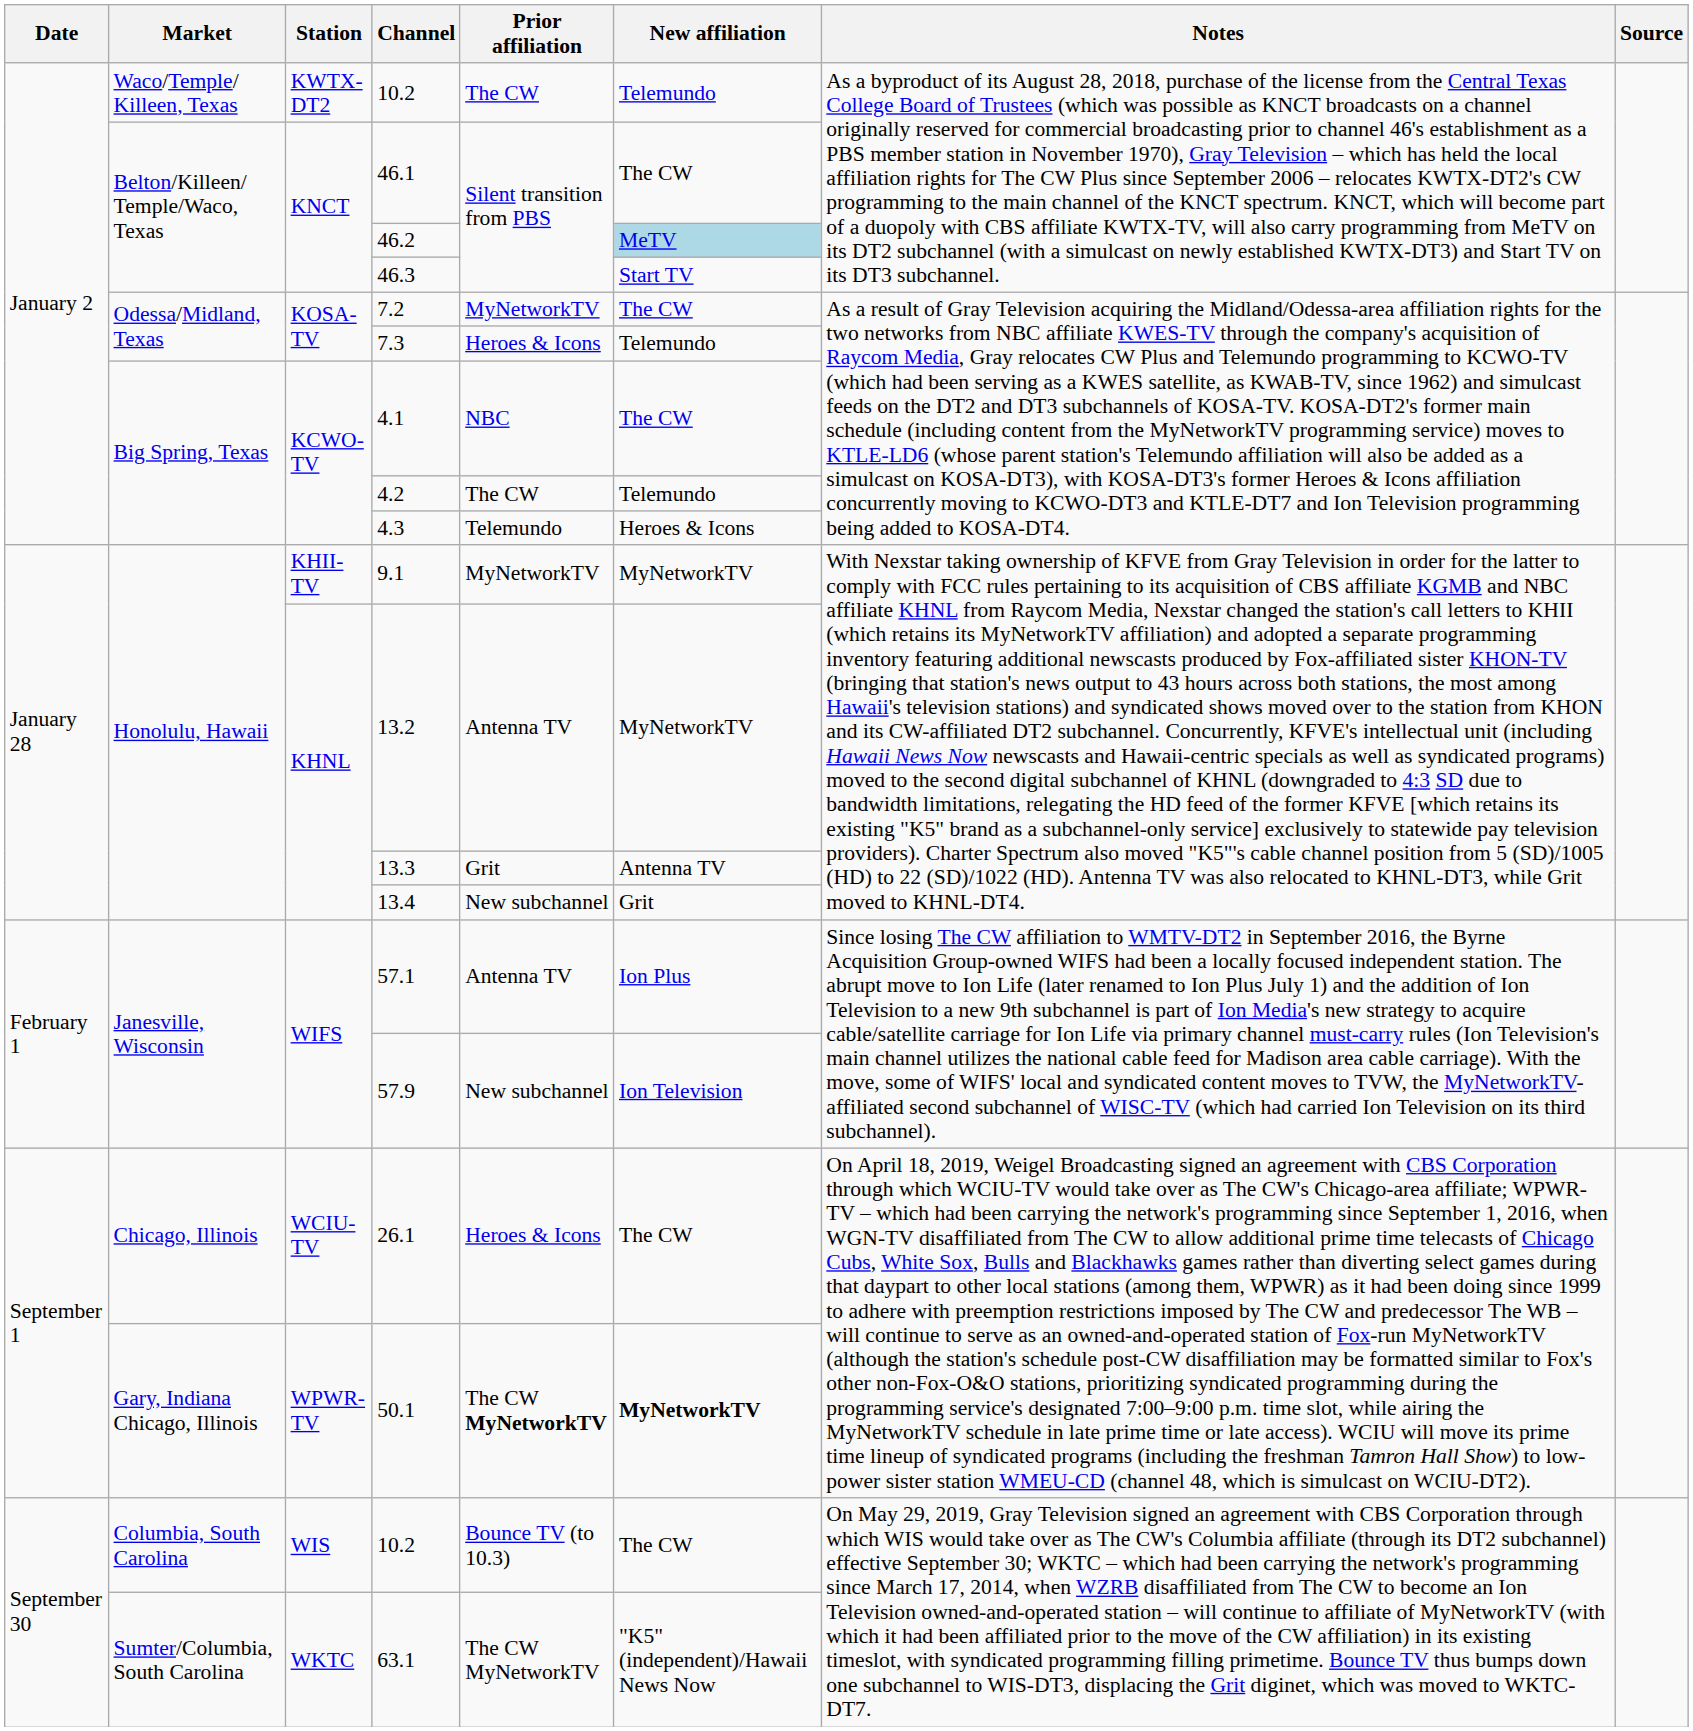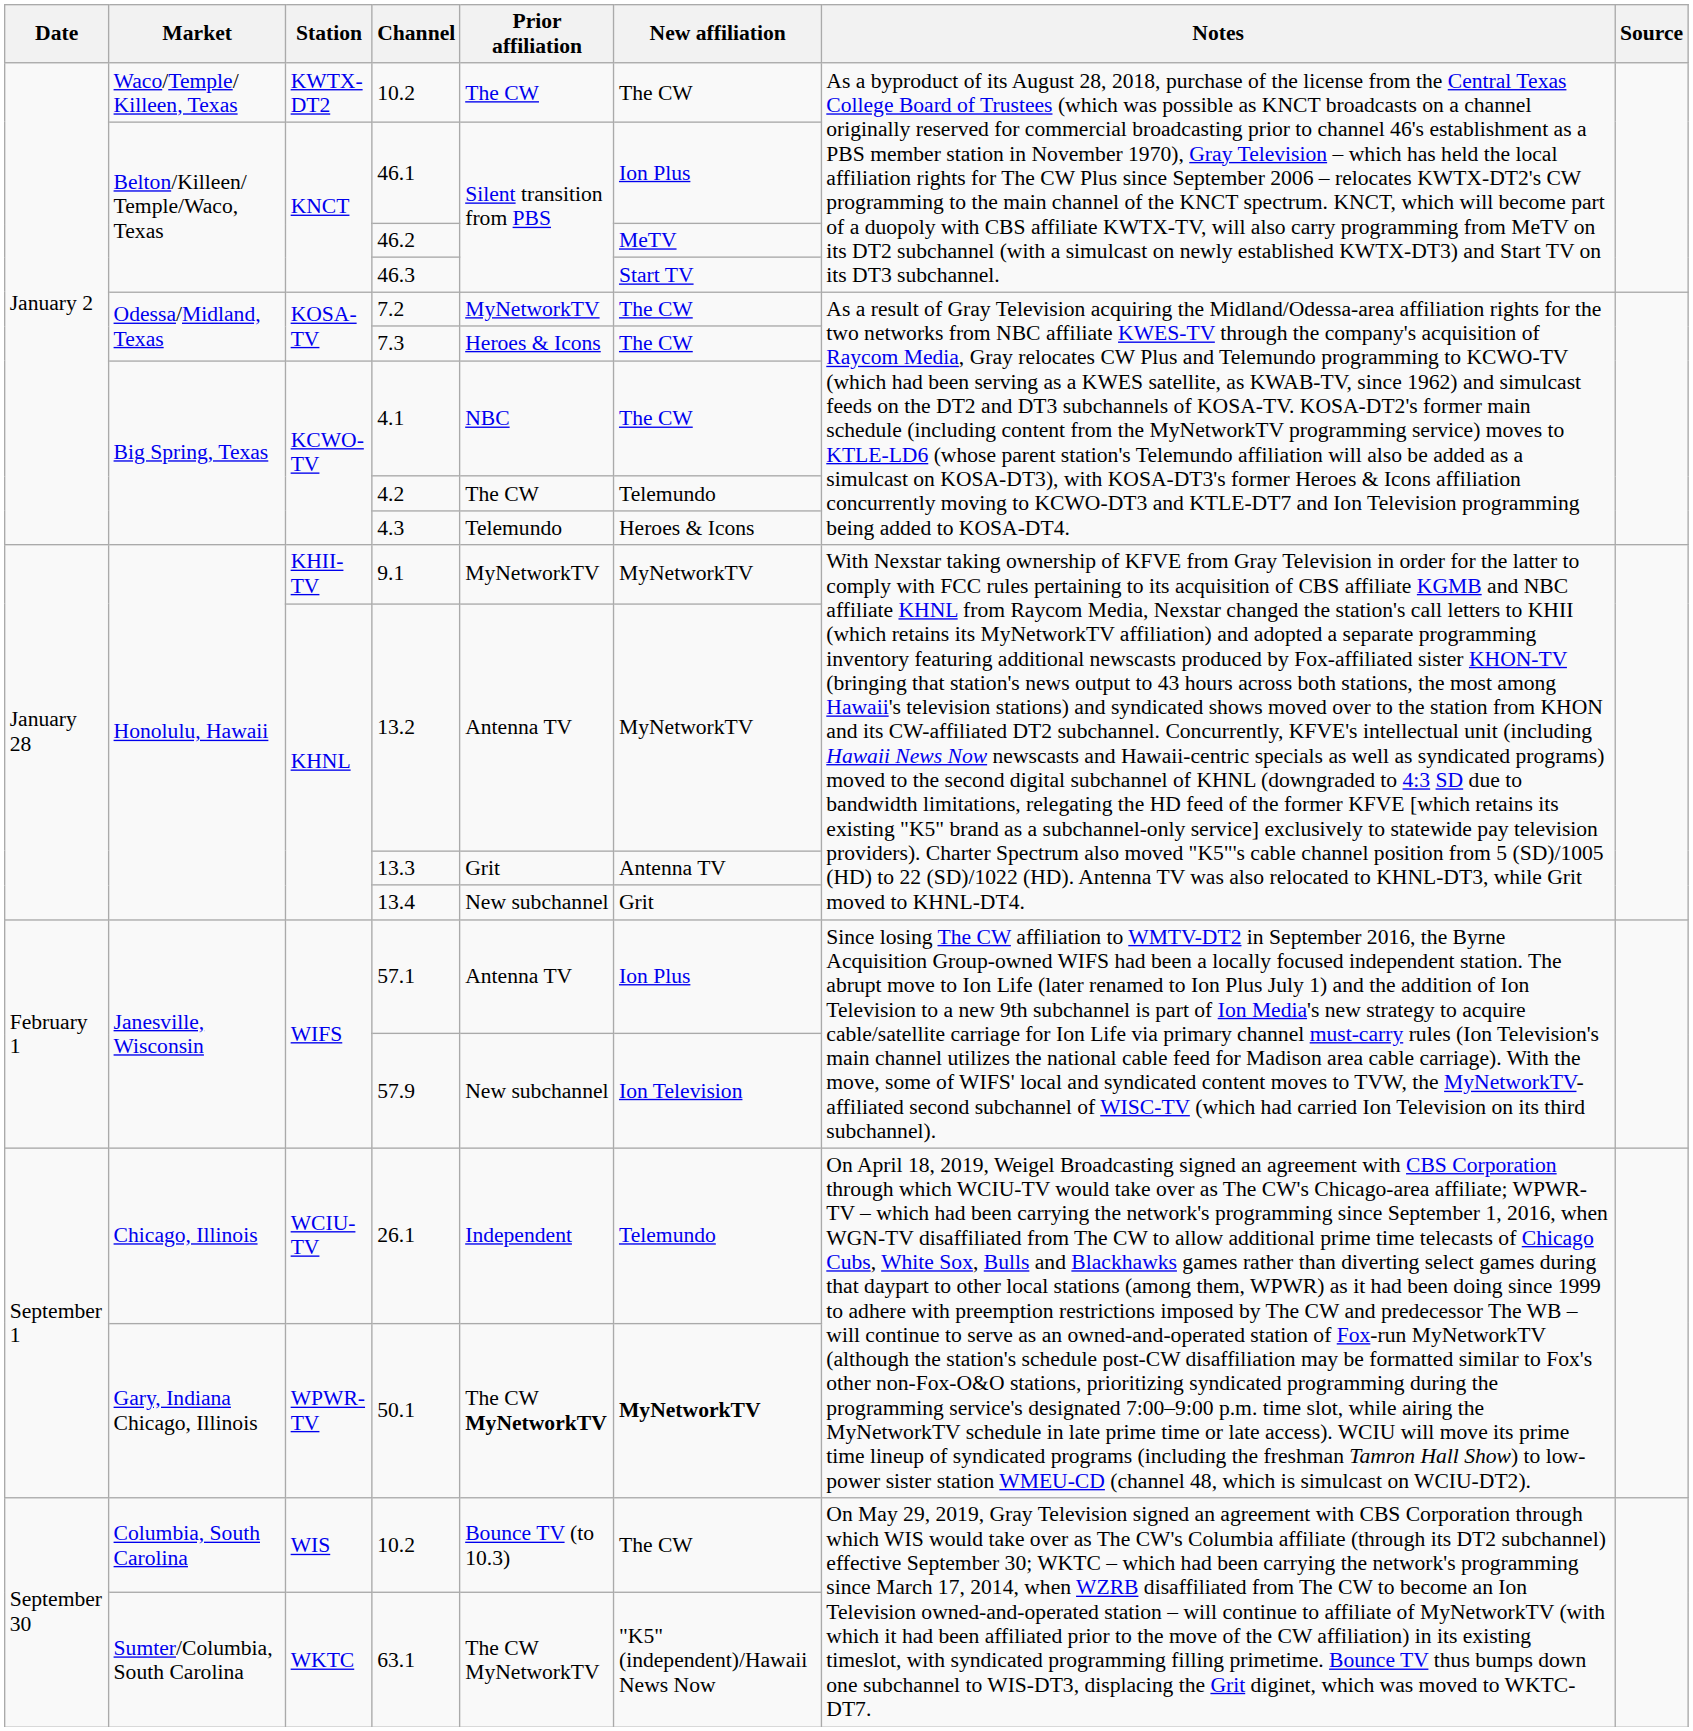KWTX-DT2 / 10.2 | New affiliation: Telemundo -> The CW
46.1 | New affiliation: The CW -> Ion Plus
46.2 | New affiliation: lightblue background -> no background
7.3 | New affiliation: Telemundo -> The CW
26.1 | Prior affiliation: Heroes & Icons -> Independent
26.1 | New affiliation: The CW -> Telemundo
